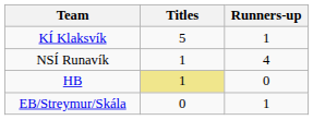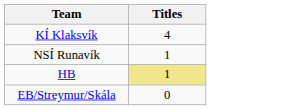- column: Runners-up | 1 | 4 | 0 | 1
KÍ Klaksvík | Titles: 5 -> 4
